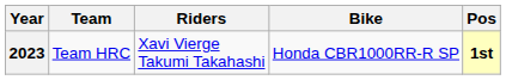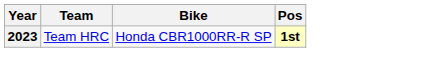- column: Riders | Xavi Vierge Takumi Takahashi
